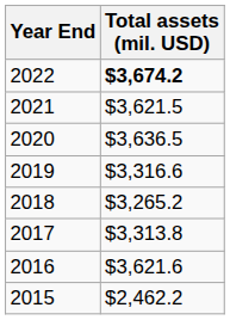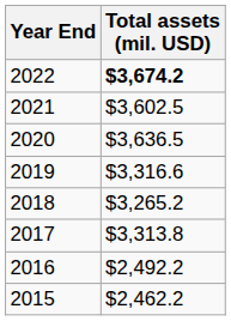2021 | Total assets (mil. USD): $3,621.5 -> $3,602.5
2016 | Total assets (mil. USD): $3,621.6 -> $2,492.2
